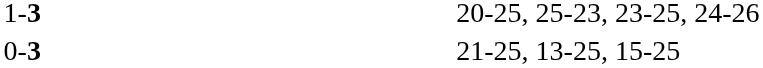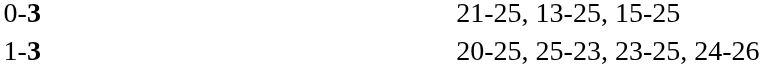rows swapped: 1-3 <-> 0-3
